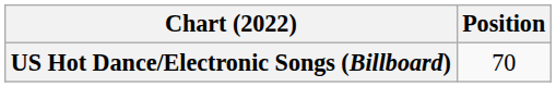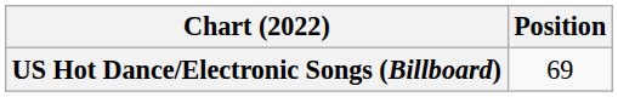US Hot Dance/Electronic Songs (Billboard) | Position: 70 -> 69
